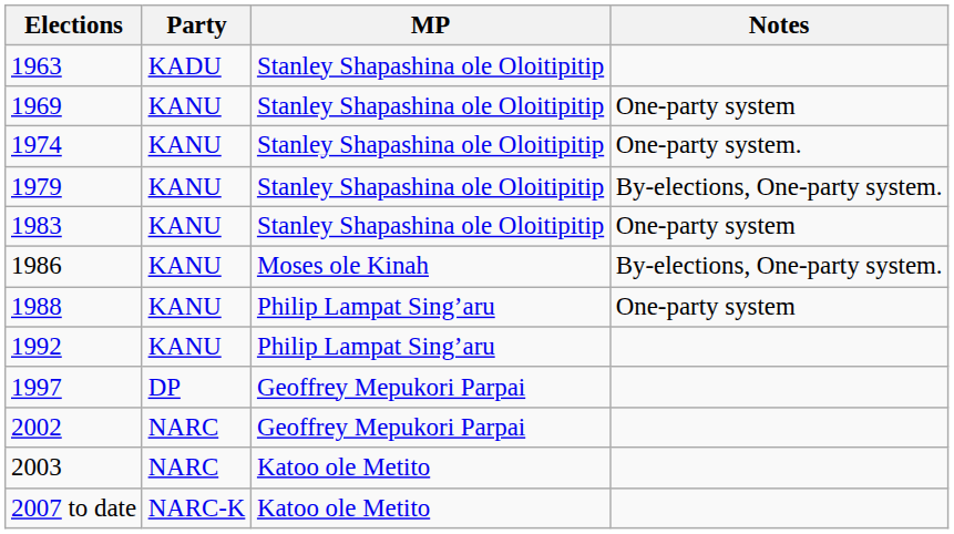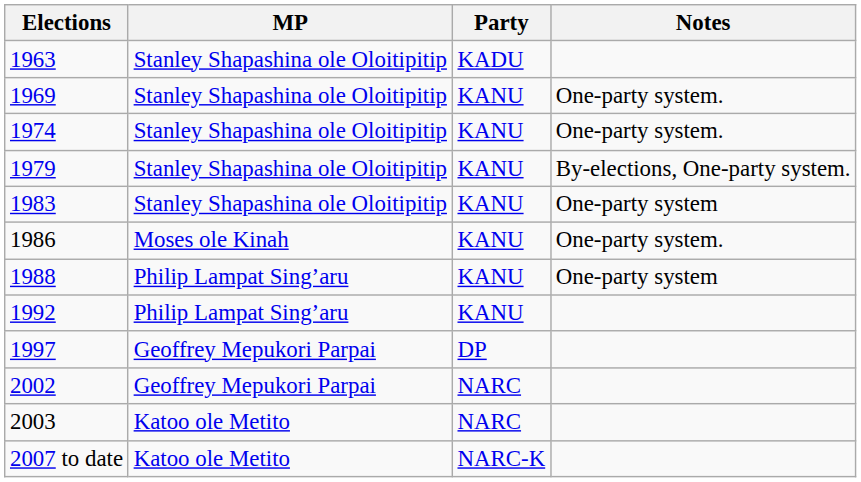columns swapped: MP <-> Party
1969 | Notes: One-party system -> One-party system.
1986 | Notes: By-elections, One-party system. -> One-party system.
